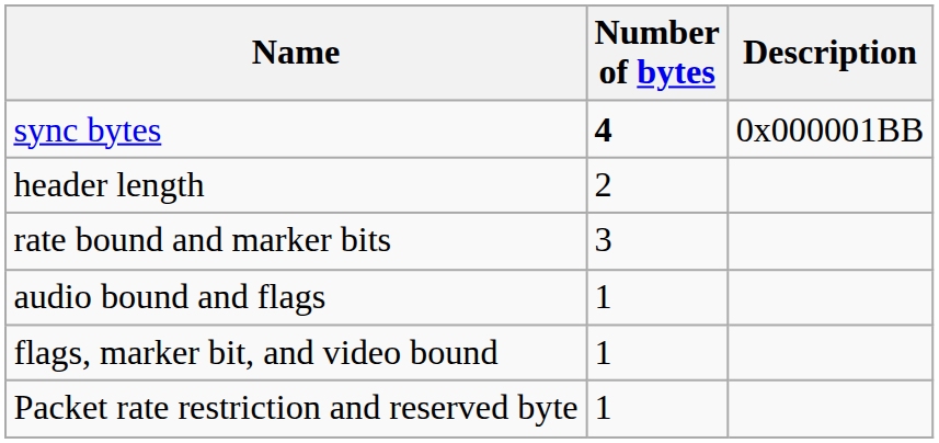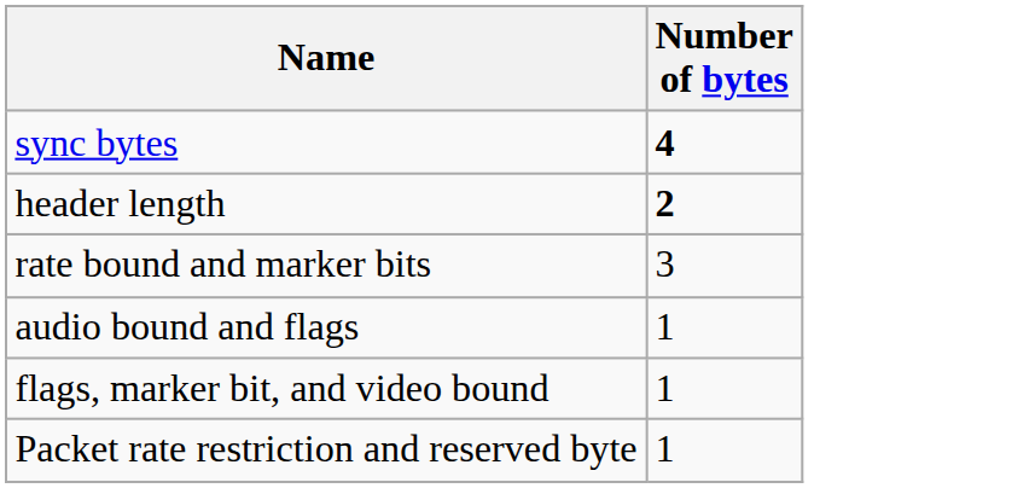- column: Description | 0x000001BB
header length | Number of bytes: normal -> bold
